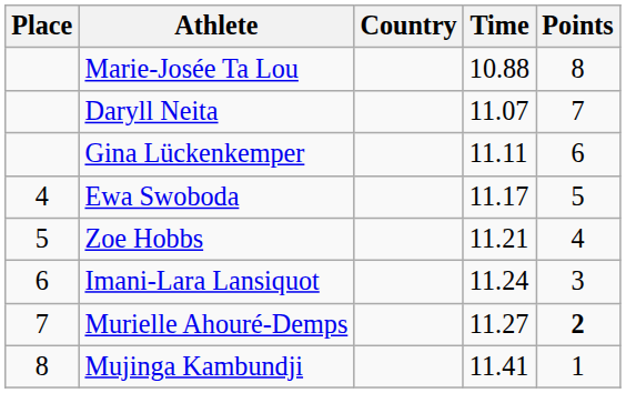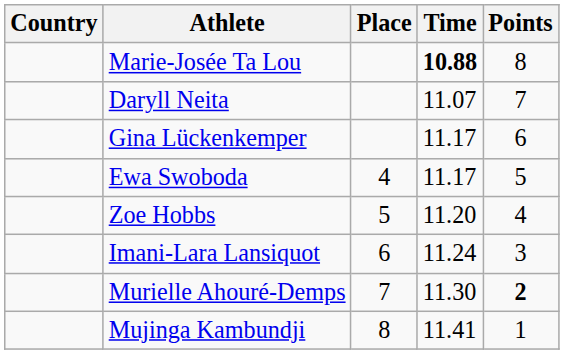columns swapped: Place <-> Country
Marie-Josée Ta Lou | Time: normal -> bold
Gina Lückenkemper | Time: 11.11 -> 11.17
Zoe Hobbs | Time: 11.21 -> 11.20
Murielle Ahouré-Demps | Time: 11.27 -> 11.30
